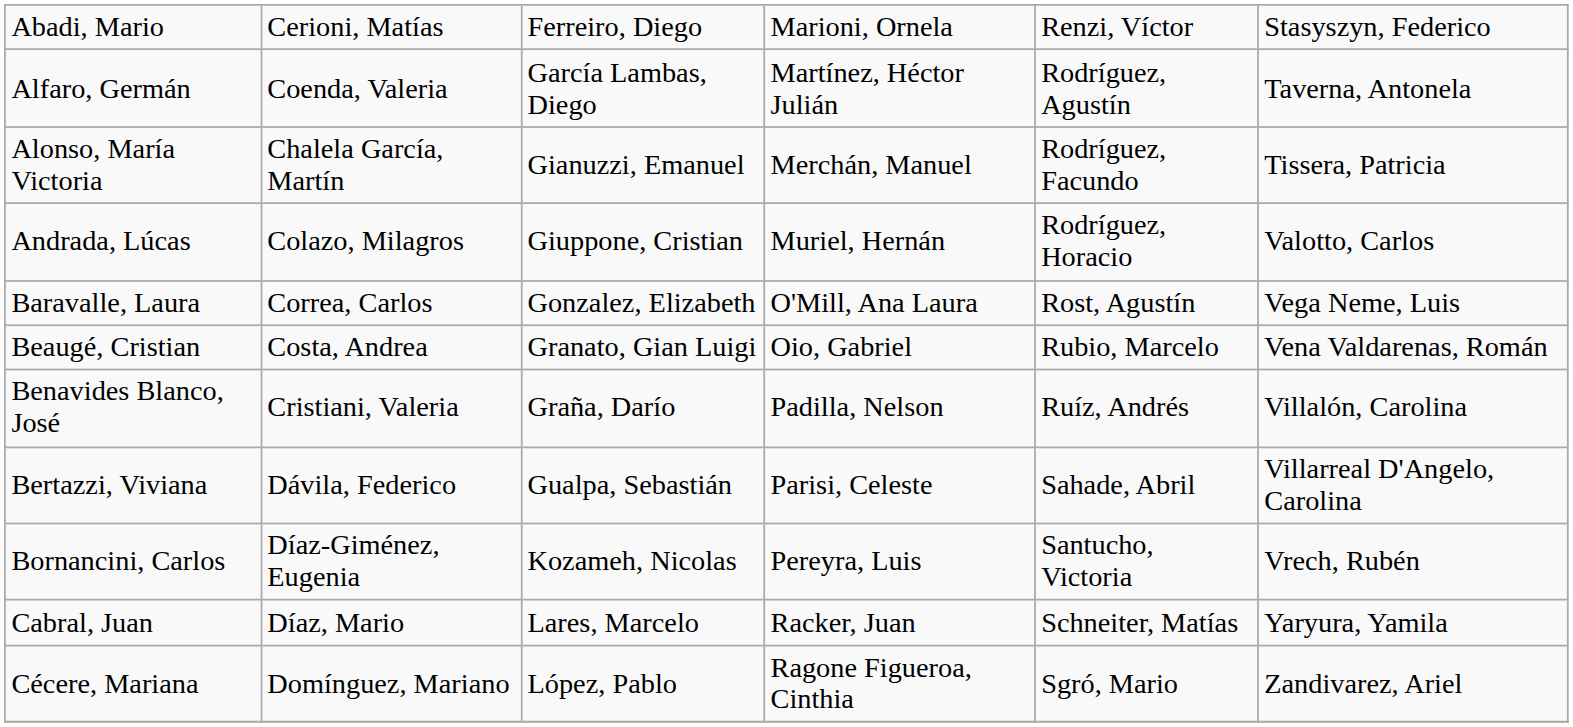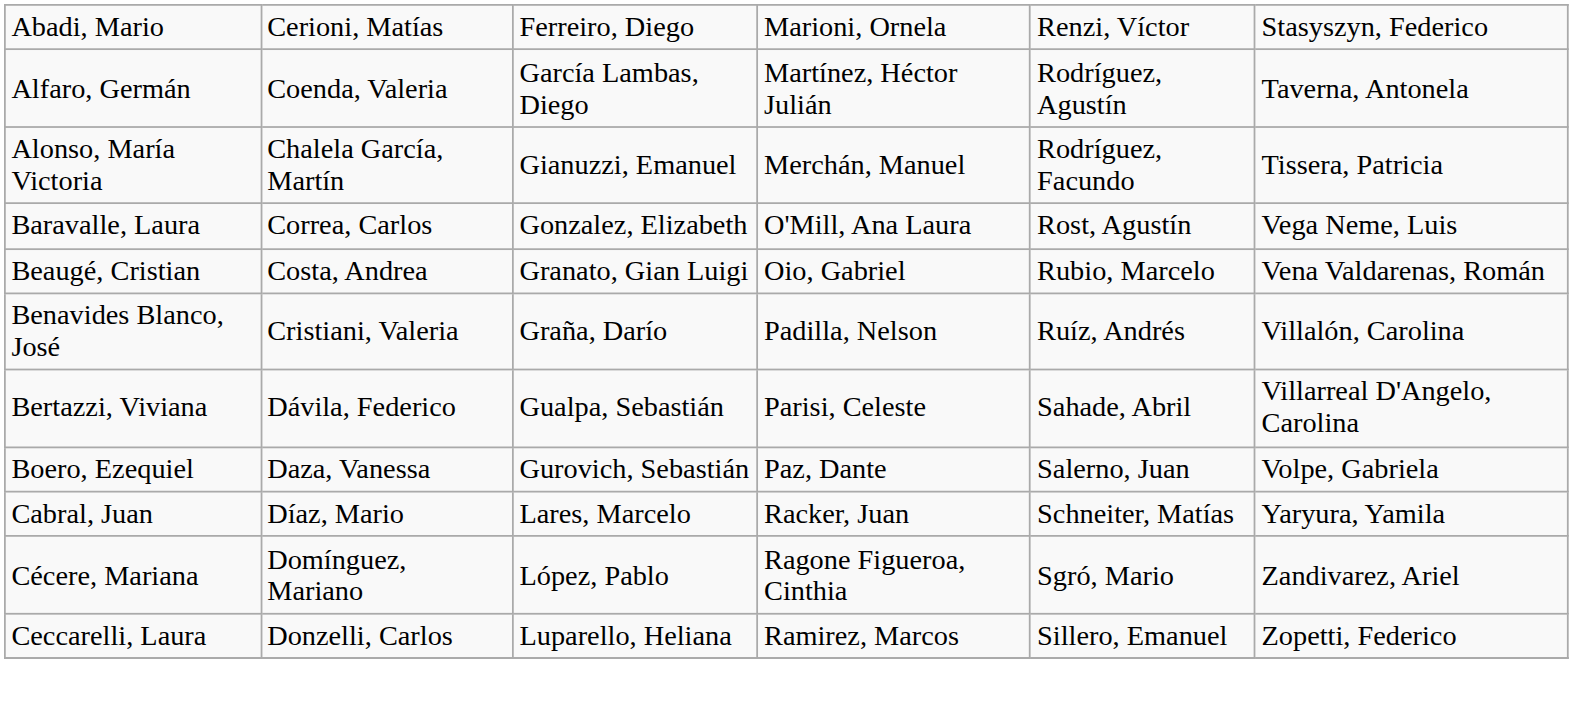- row: Andrada, Lúcas | Colazo, Milagros | Giuppone, Cristian | Muriel, Hernán | Rodríguez, Horacio | Valotto, Carlos
+ row: Boero, Ezequiel | Daza, Vanessa | Gurovich, Sebastián | Paz, Dante | Salerno, Juan | Volpe, Gabriela
- row: Bornancini, Carlos | Díaz-Giménez, Eugenia | Kozameh, Nicolas | Pereyra, Luis | Santucho, Victoria | Vrech, Rubén
+ row: Ceccarelli, Laura | Donzelli, Carlos | Luparello, Heliana | Ramirez, Marcos | Sillero, Emanuel | Zopetti, Federico
